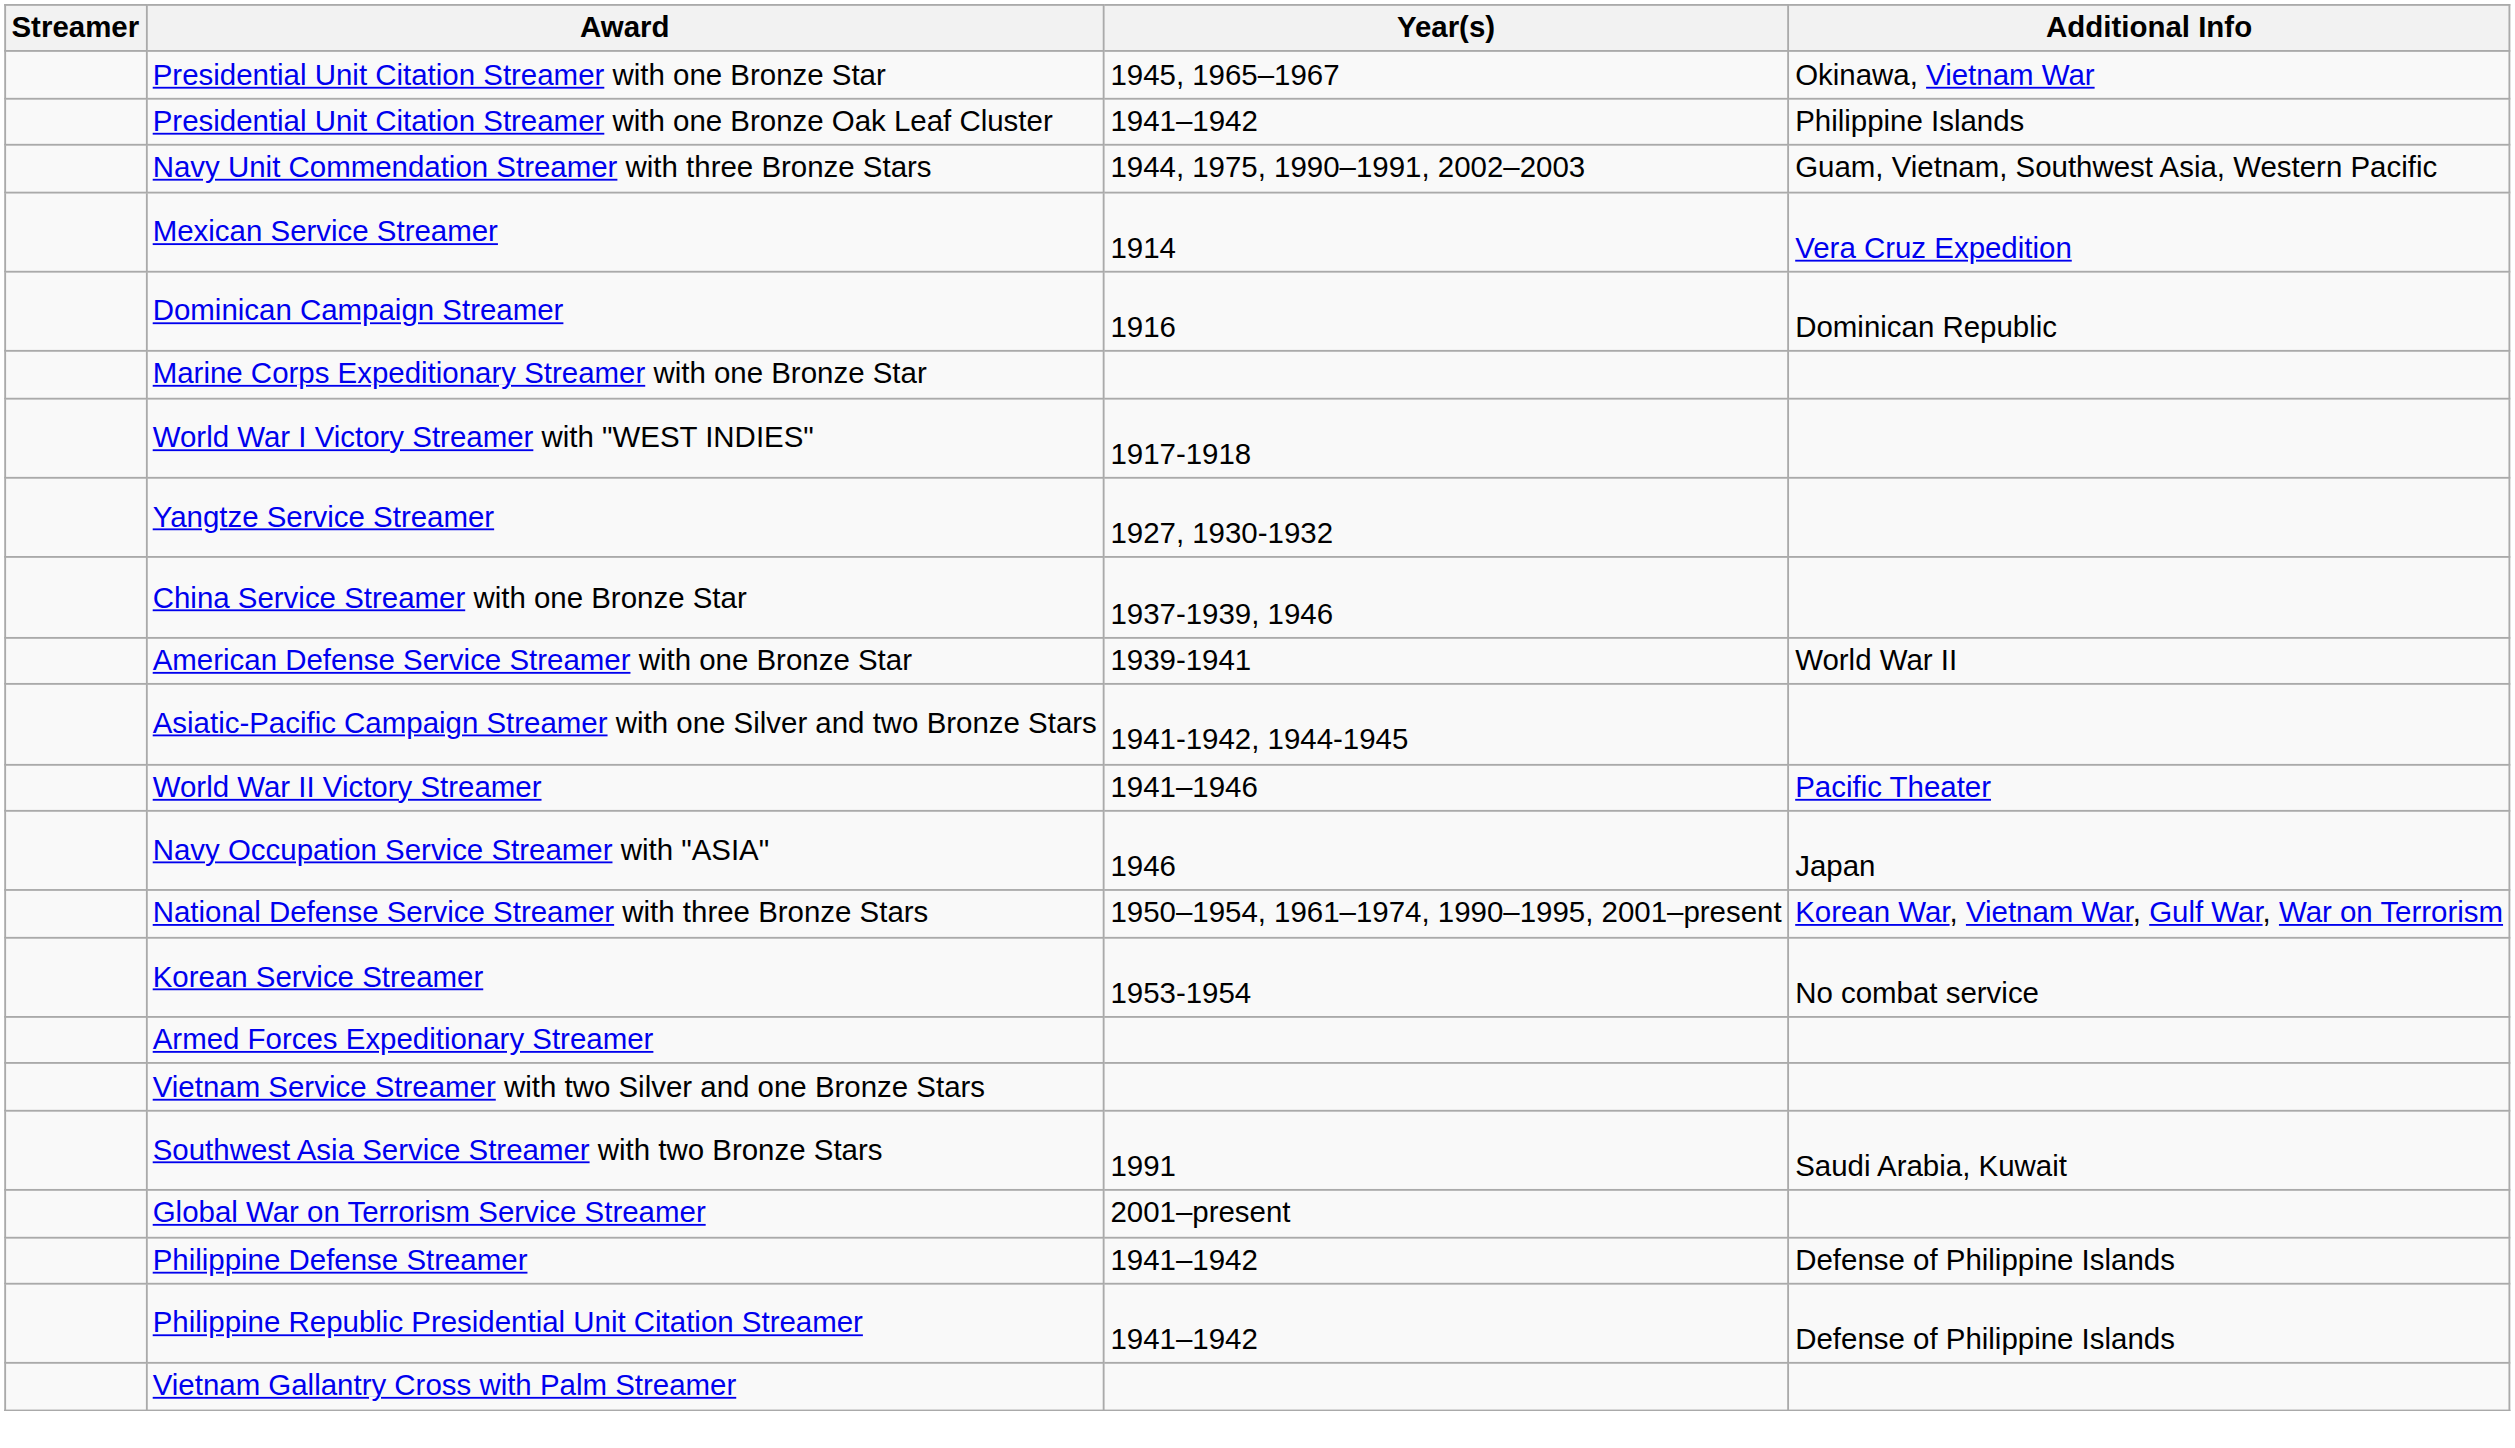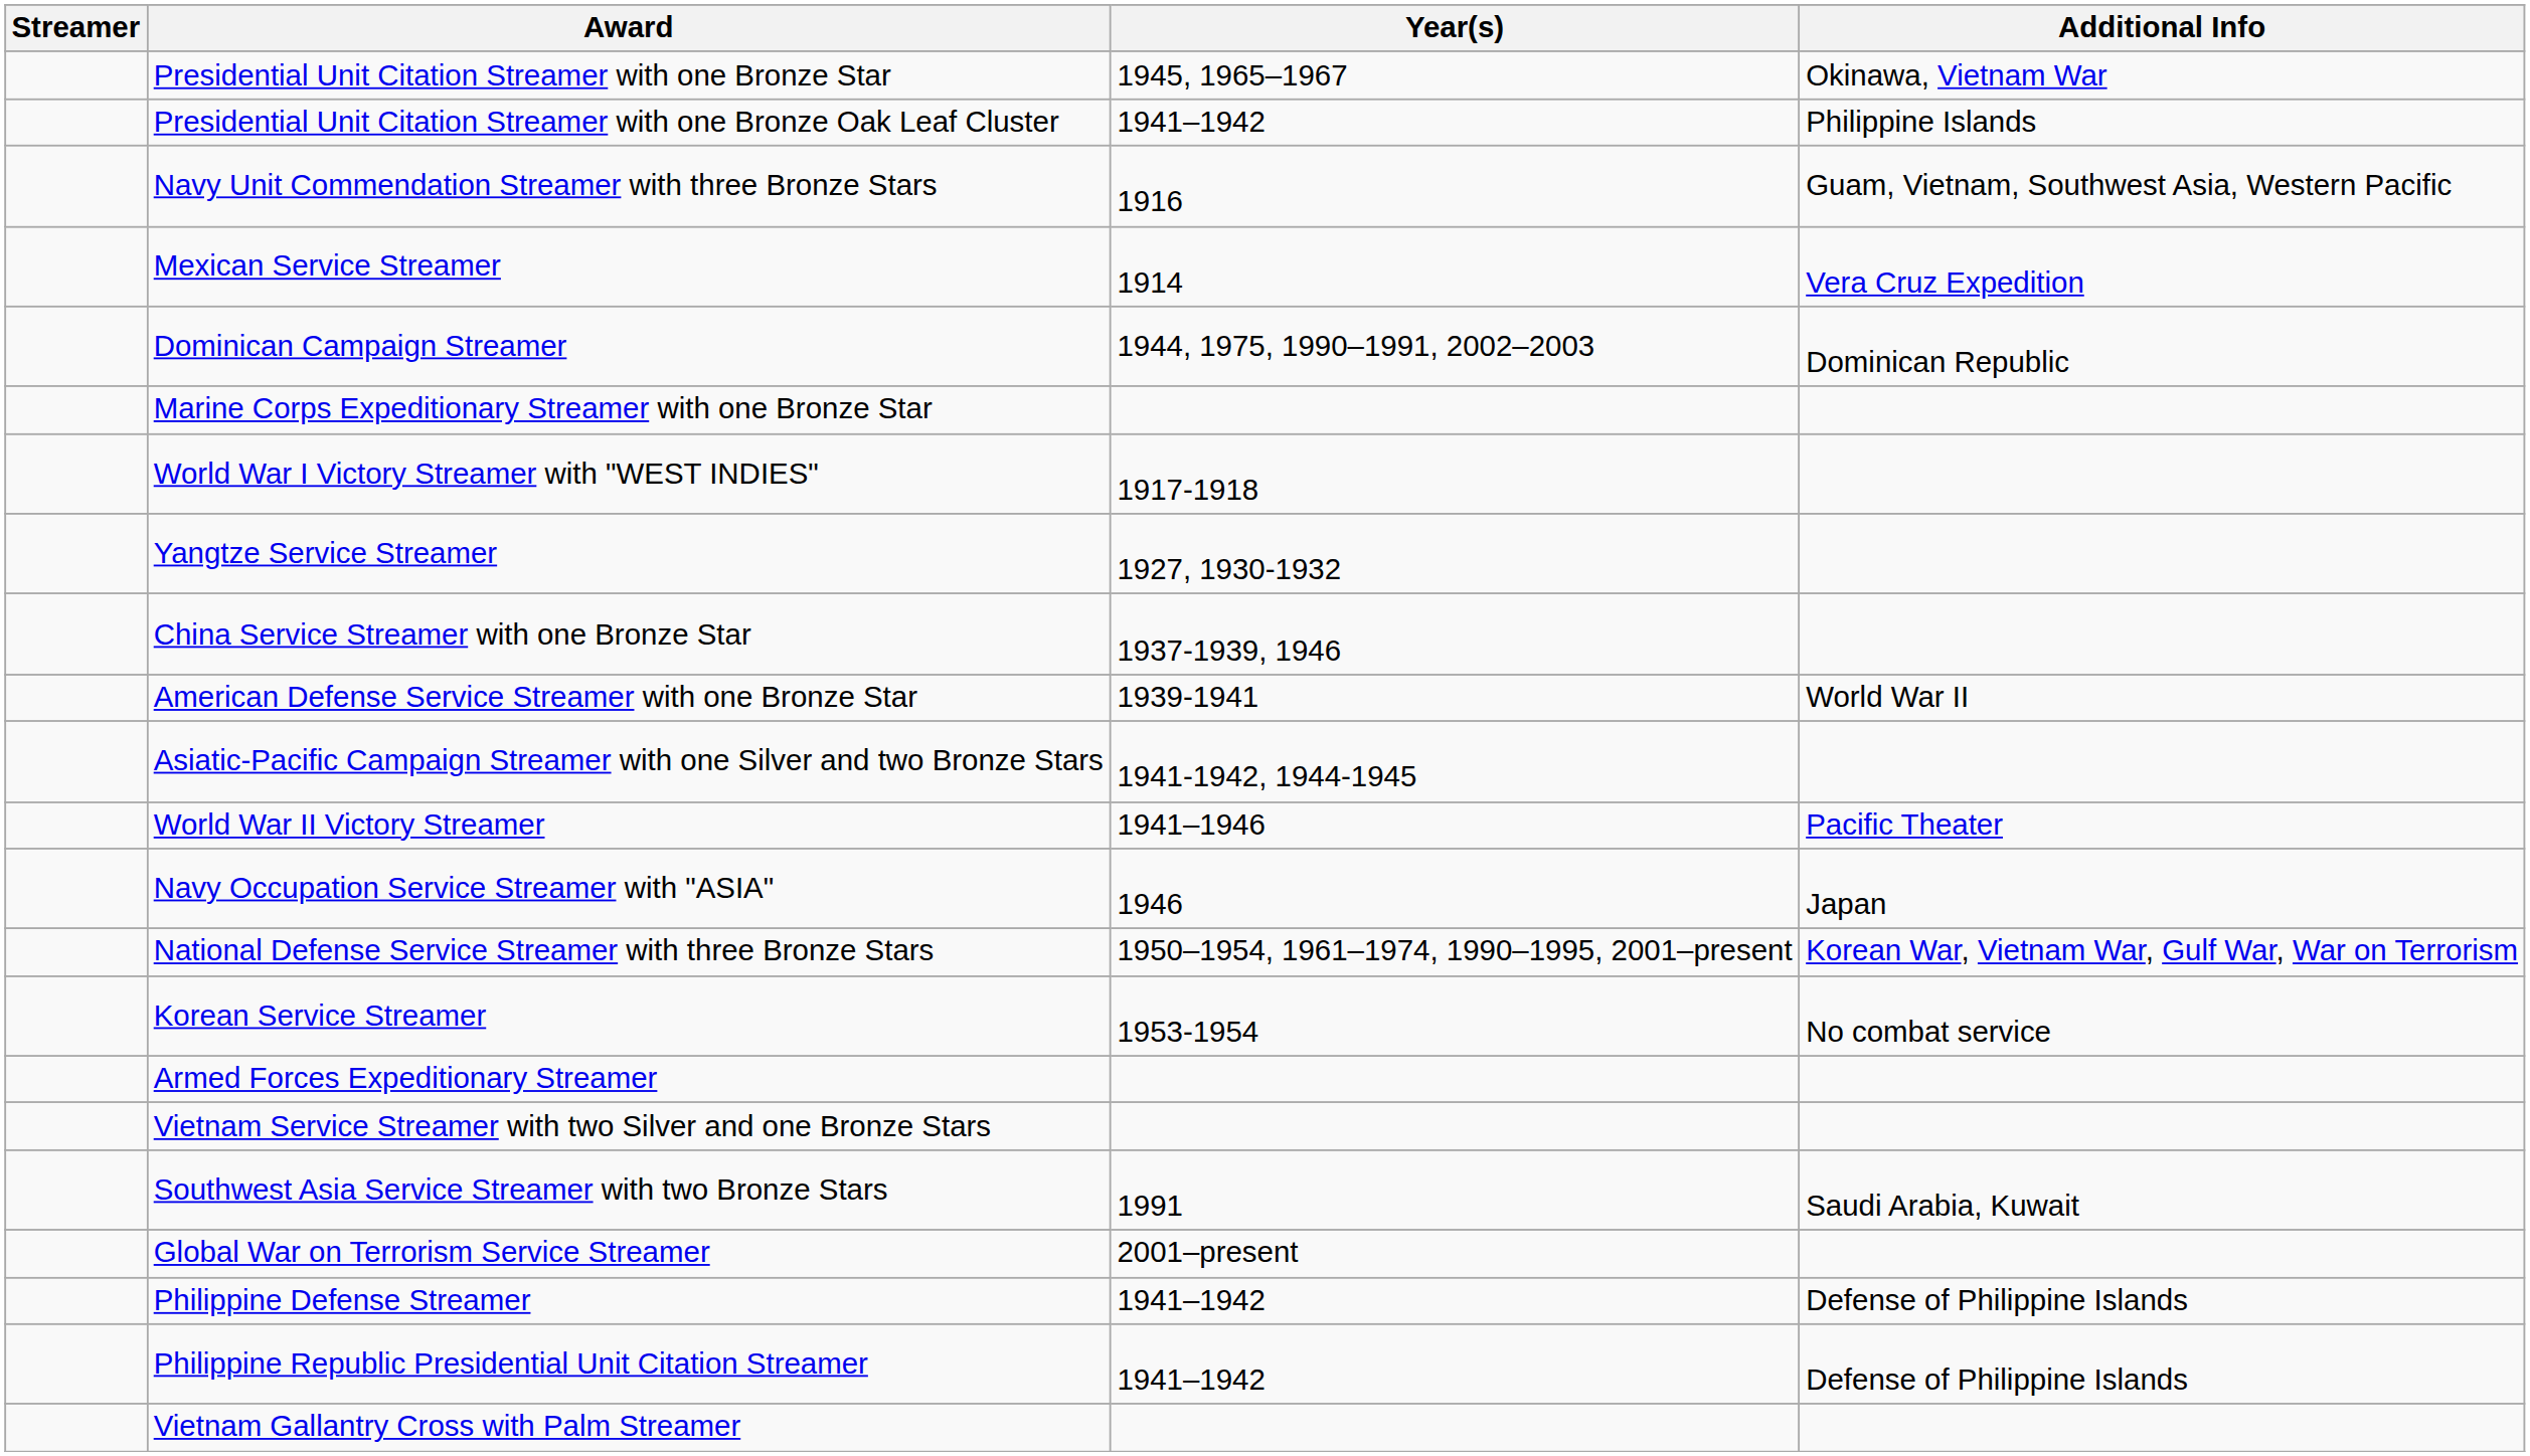Navy Unit Commendation Streamer with three Bronze Stars | Year(s): 1944, 1975, 1990–1991, 2002–2003 -> 1916
Dominican Campaign Streamer | Year(s): 1916 -> 1944, 1975, 1990–1991, 2002–2003
